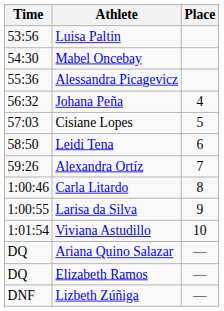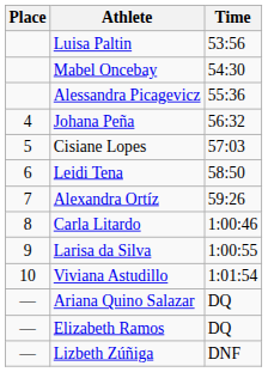columns swapped: Place <-> Time
